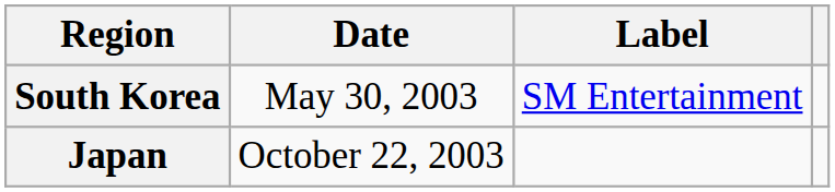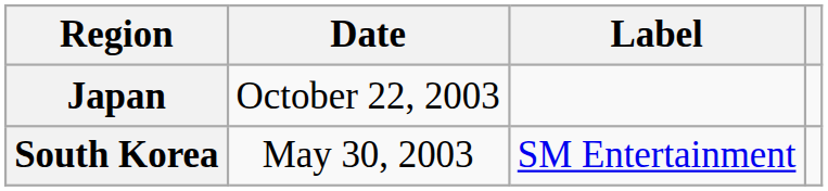rows swapped: South Korea <-> Japan
